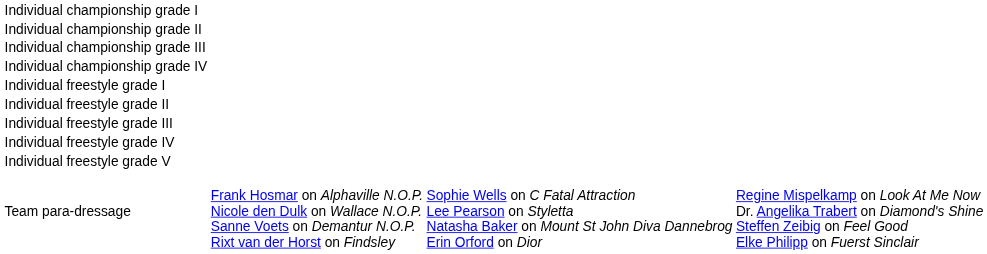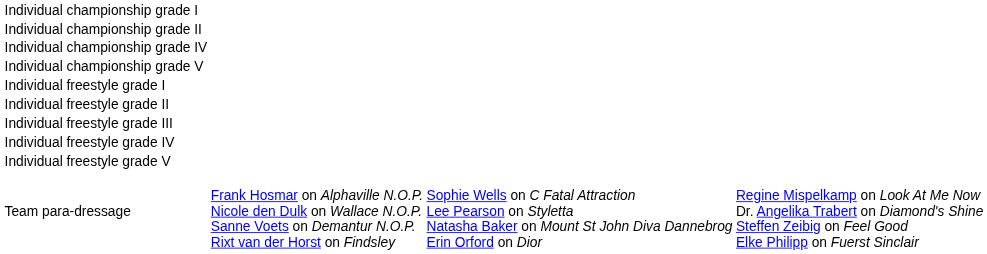- row: Individual championship grade III
+ row: Individual championship grade V
